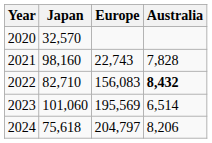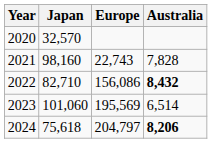2022 | Europe: 156,083 -> 156,086
2024 | Australia: normal -> bold
